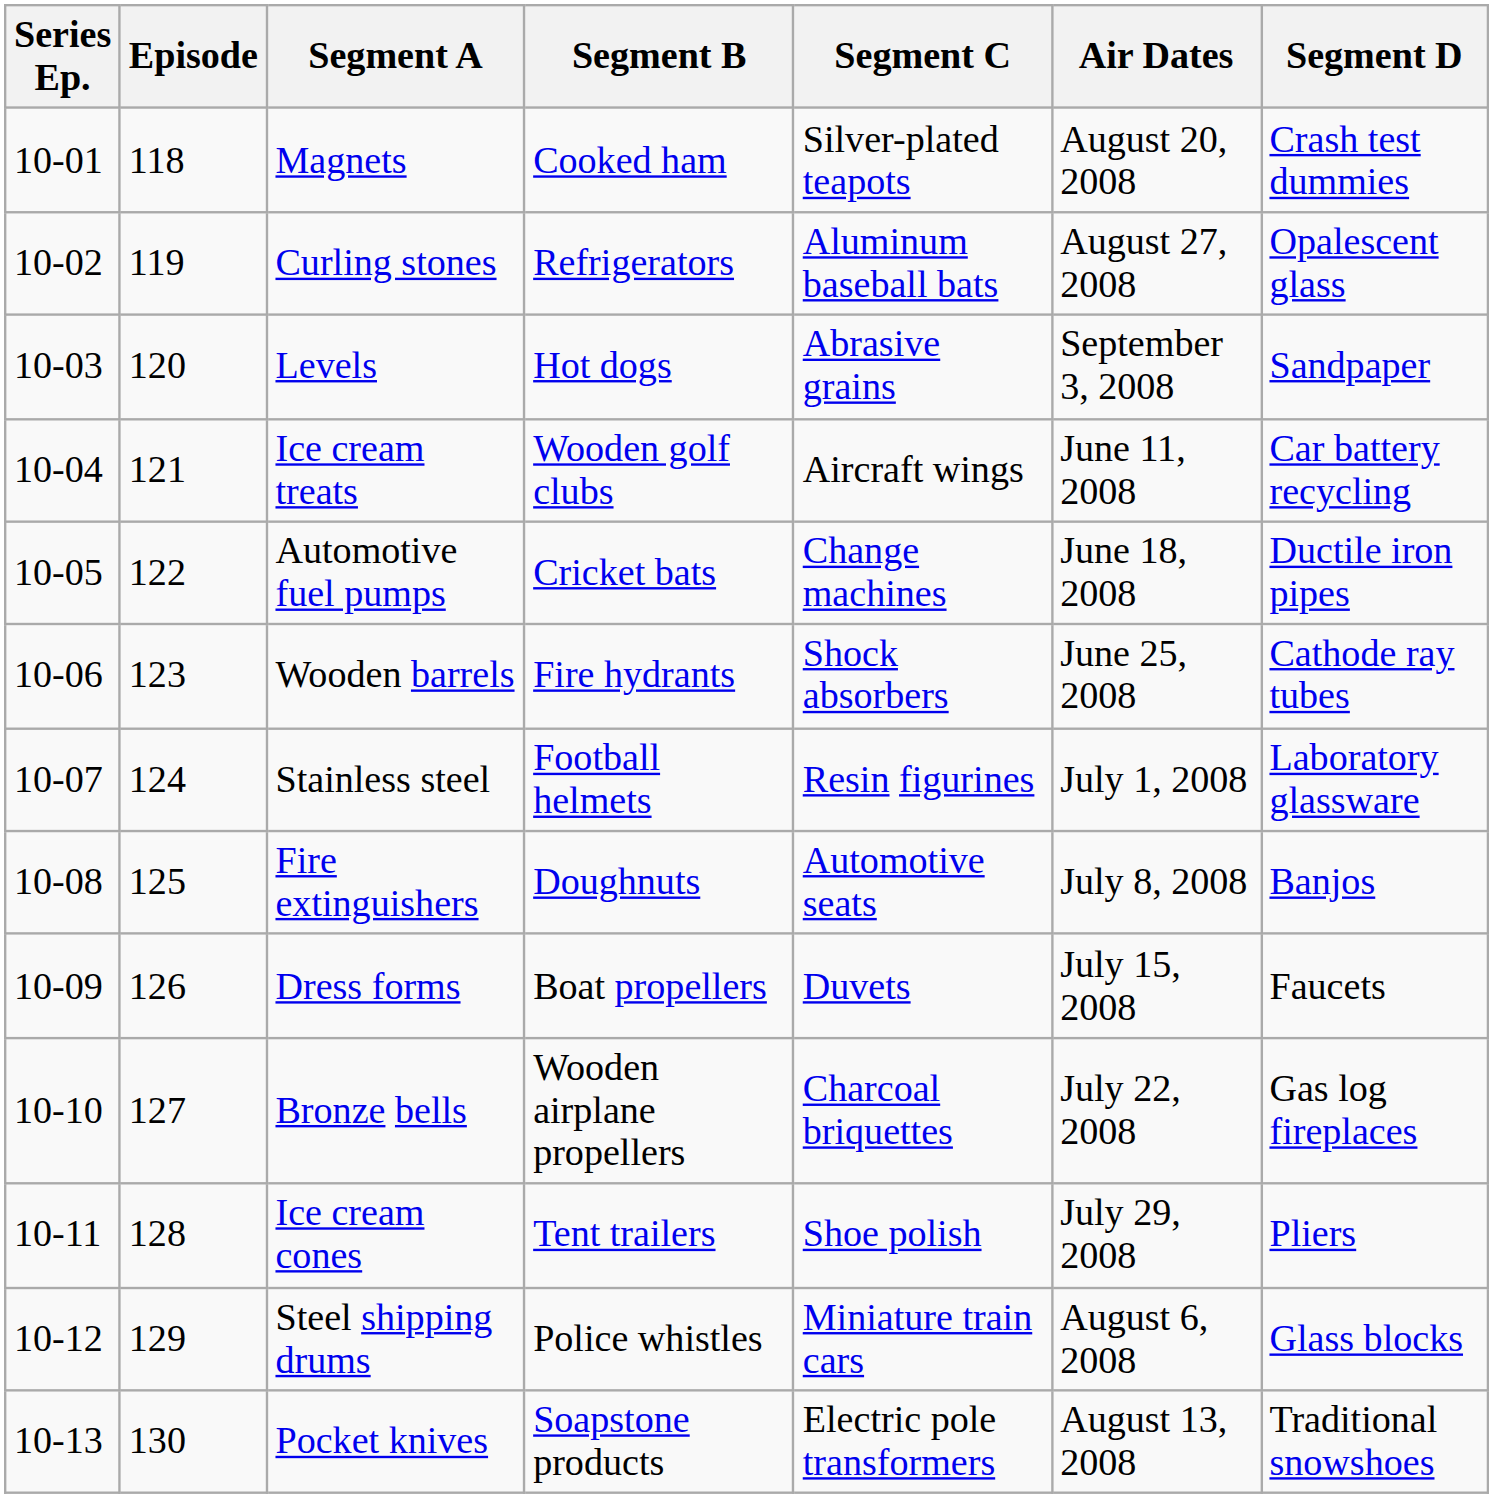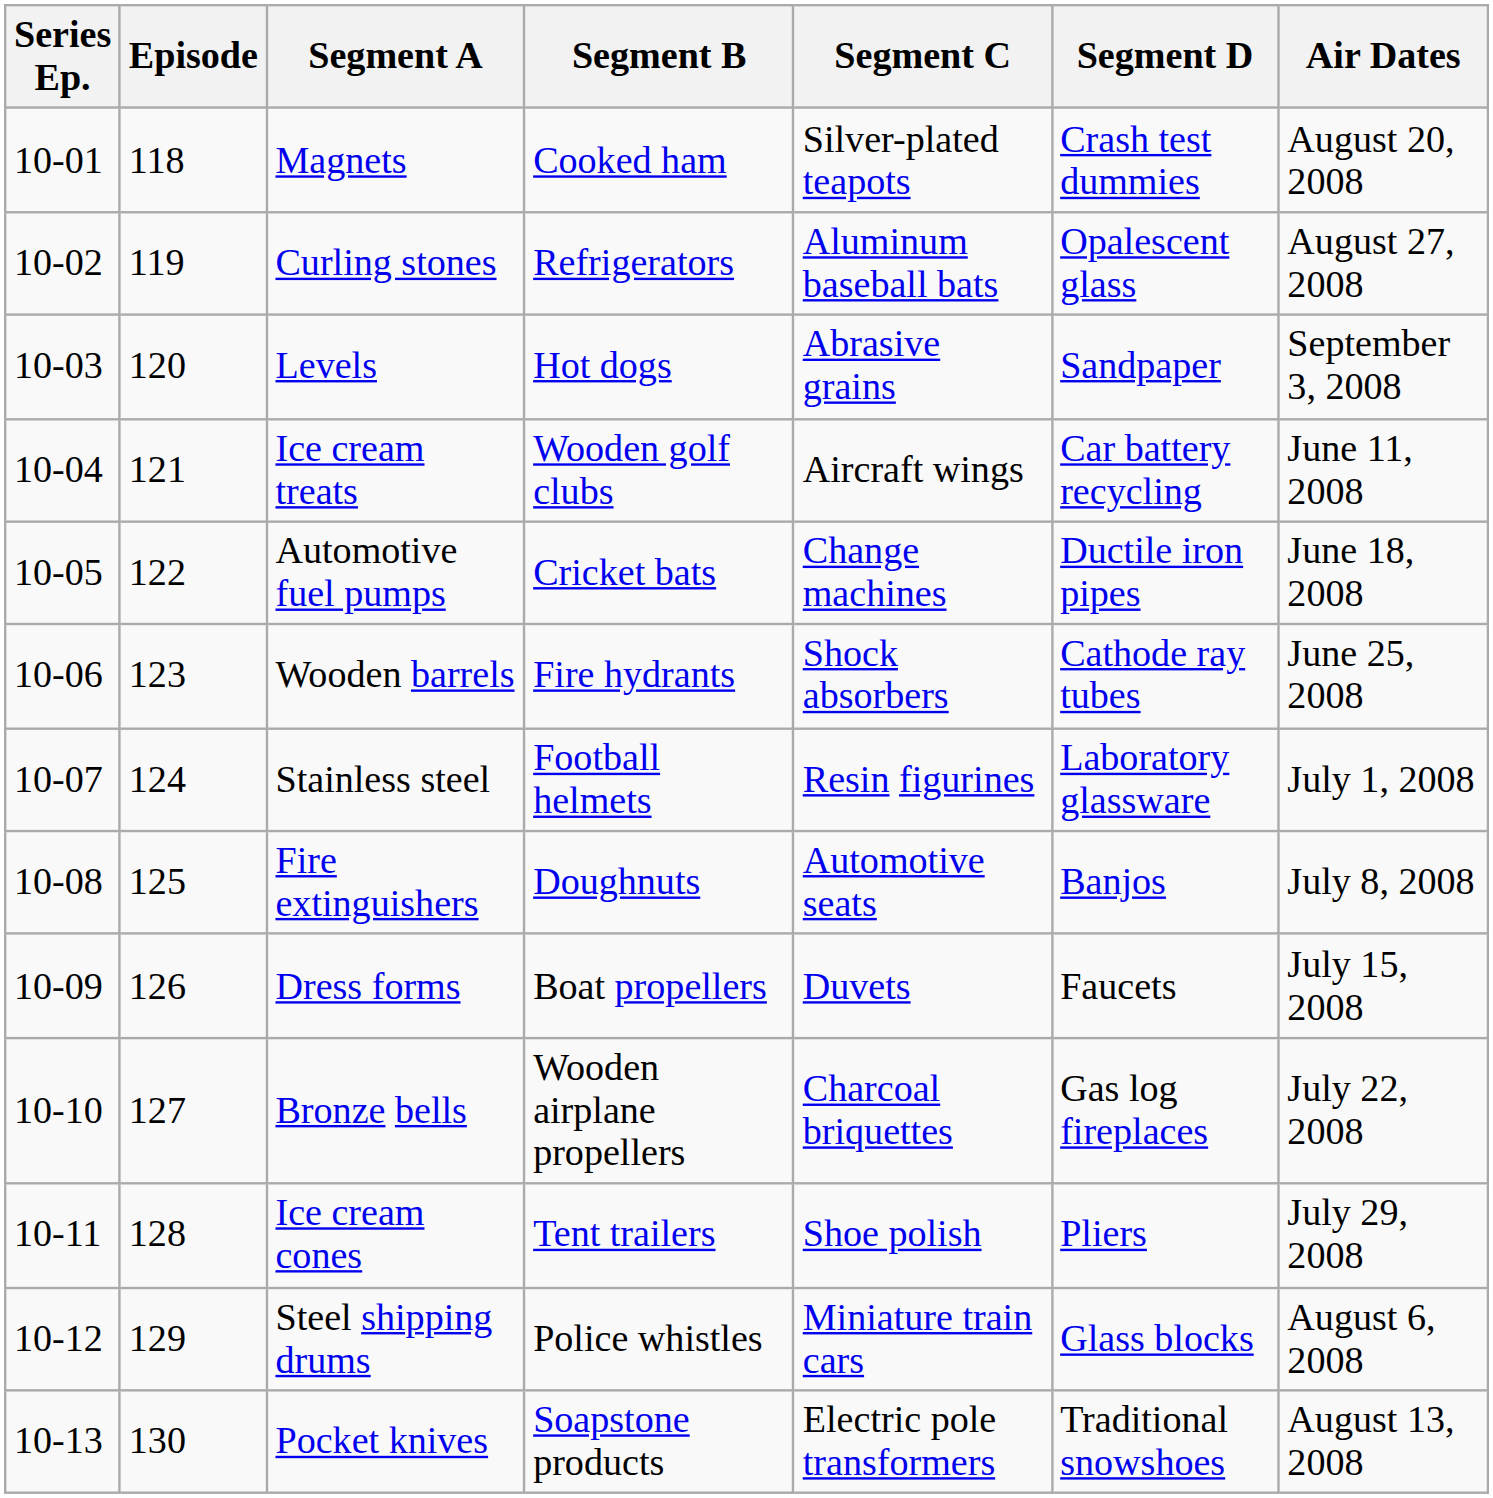columns swapped: Segment D <-> Air Dates
